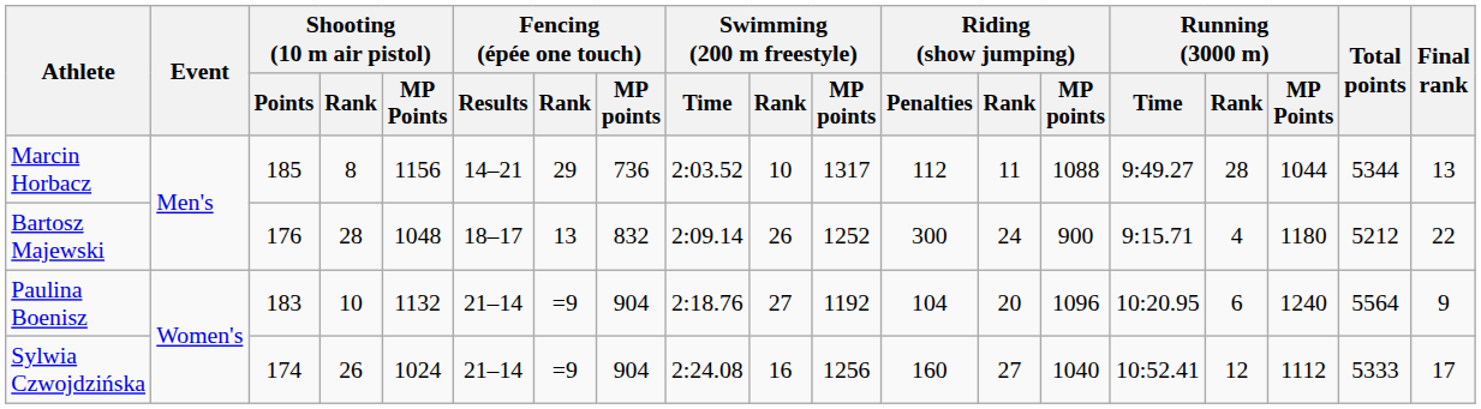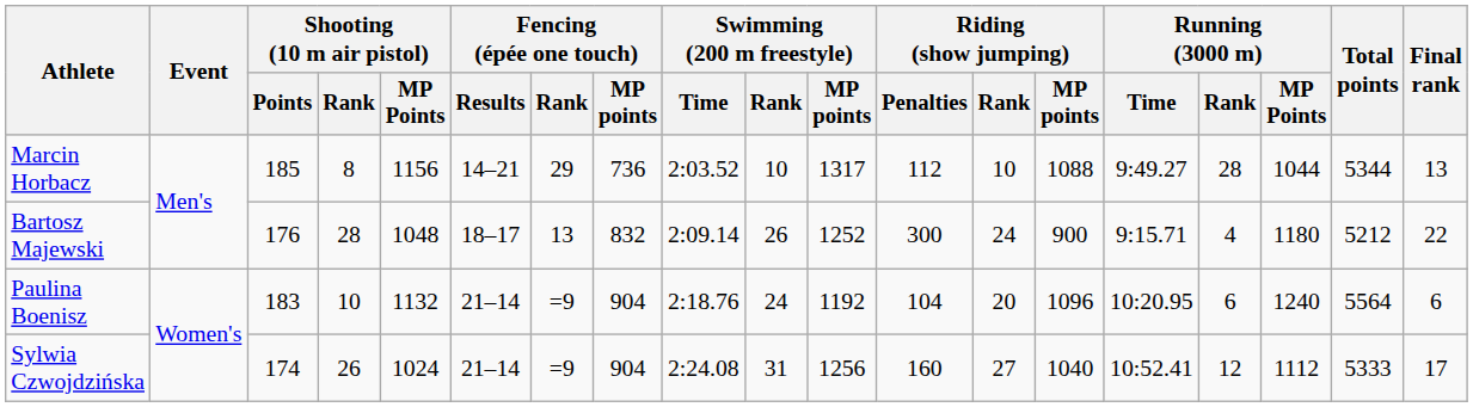Marcin Horbacz | Riding (show jumping) / Rank: 11 -> 10
Paulina Boenisz | Swimming (200 m freestyle) / Rank: 27 -> 24
Paulina Boenisz | Final rank: 9 -> 6
Sylwia Czwojdzińska | Swimming (200 m freestyle) / Rank: 16 -> 31
